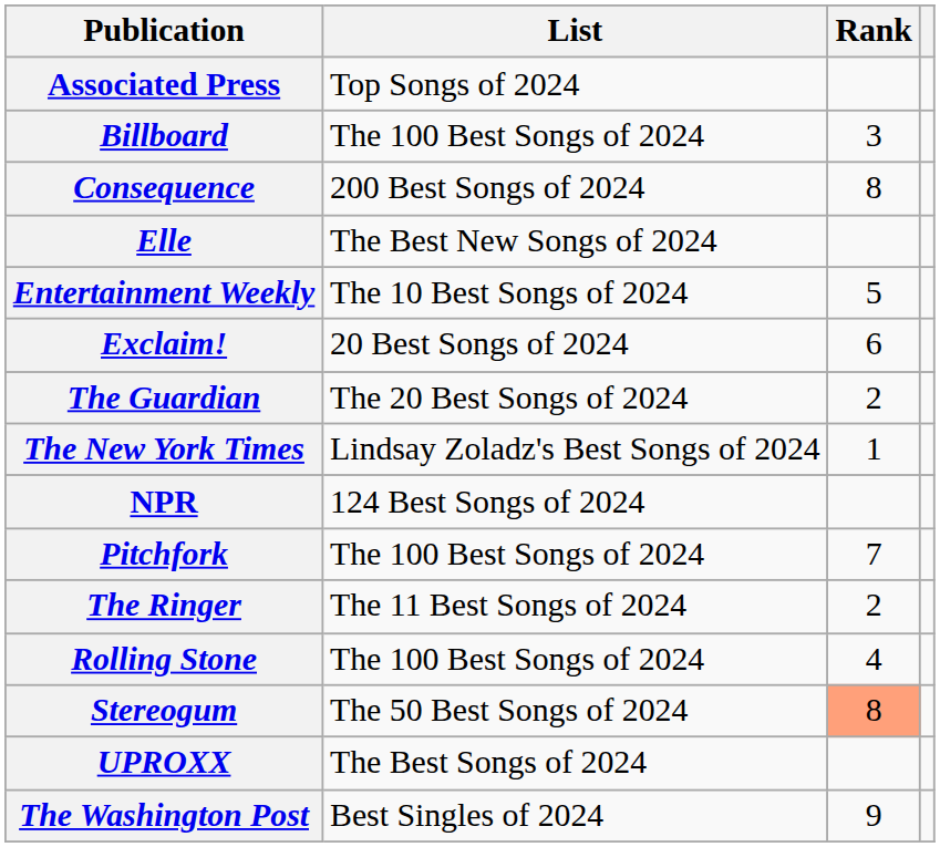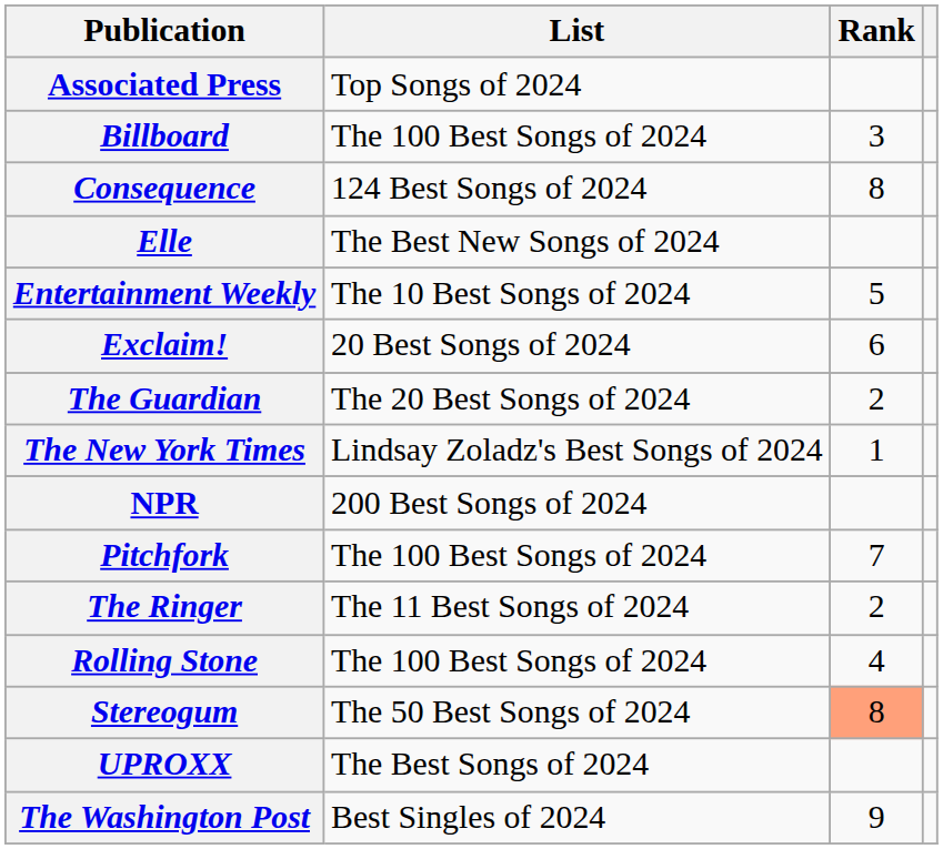Consequence | List: 200 Best Songs of 2024 -> 124 Best Songs of 2024
NPR | List: 124 Best Songs of 2024 -> 200 Best Songs of 2024
